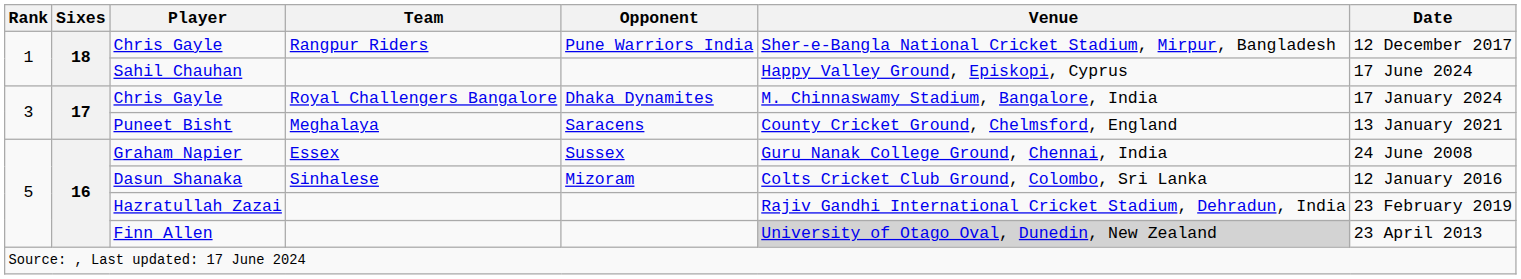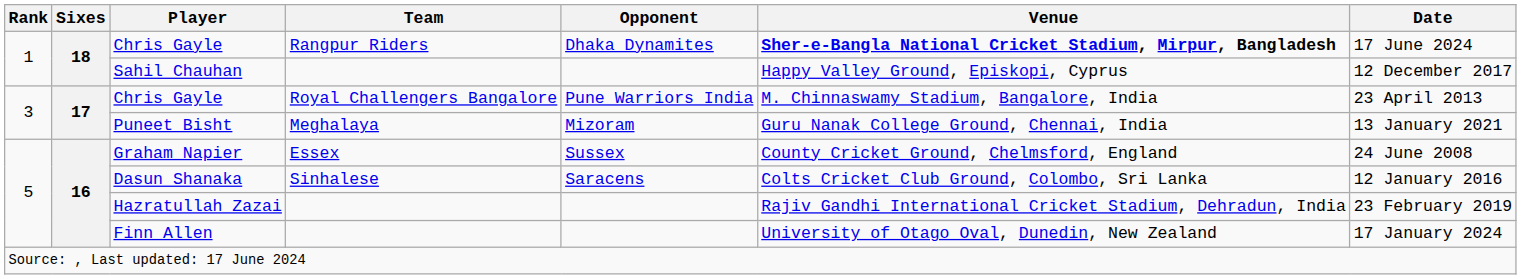Chris Gayle / Rangpur Riders | Opponent: Pune Warriors India -> Dhaka Dynamites
Chris Gayle / Rangpur Riders | Venue: normal -> bold
Chris Gayle / Rangpur Riders | Date: 12 December 2017 -> 17 June 2024
Sahil Chauhan | Date: 17 June 2024 -> 12 December 2017
Chris Gayle / Royal Challengers Bangalore | Opponent: Dhaka Dynamites -> Pune Warriors India
Chris Gayle / Royal Challengers Bangalore | Date: 17 January 2024 -> 23 April 2013
Puneet Bisht | Opponent: Saracens -> Mizoram
Puneet Bisht | Venue: County Cricket Ground, Chelmsford, England -> Guru Nanak College Ground, Chennai, India
Graham Napier | Venue: Guru Nanak College Ground, Chennai, India -> County Cricket Ground, Chelmsford, England
Dasun Shanaka | Opponent: Mizoram -> Saracens
Finn Allen | Venue: lightgrey background -> no background
Finn Allen | Date: 23 April 2013 -> 17 January 2024
